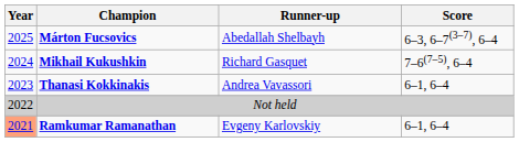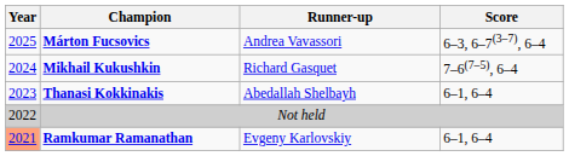Márton Fucsovics | Runner-up: Abedallah Shelbayh -> Andrea Vavassori
Thanasi Kokkinakis | Runner-up: Andrea Vavassori -> Abedallah Shelbayh
